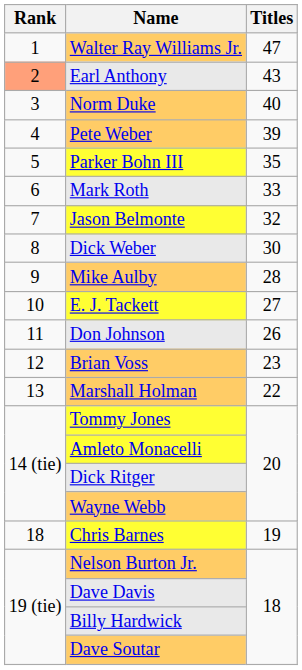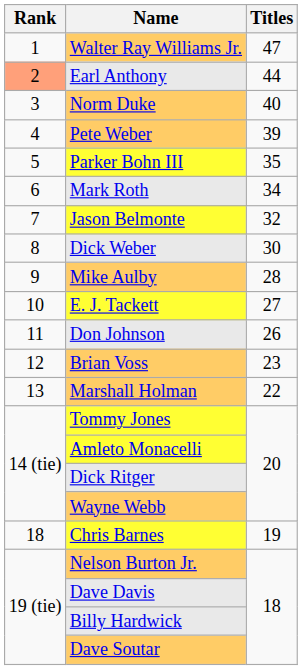Earl Anthony | Titles: 43 -> 44
Mark Roth | Titles: 33 -> 34
